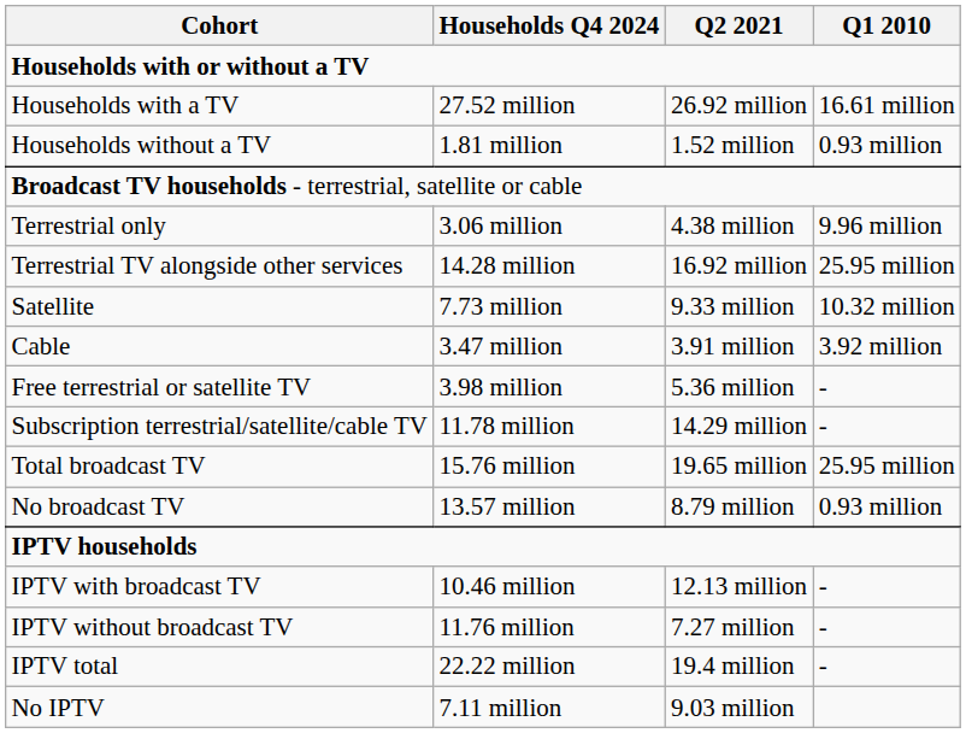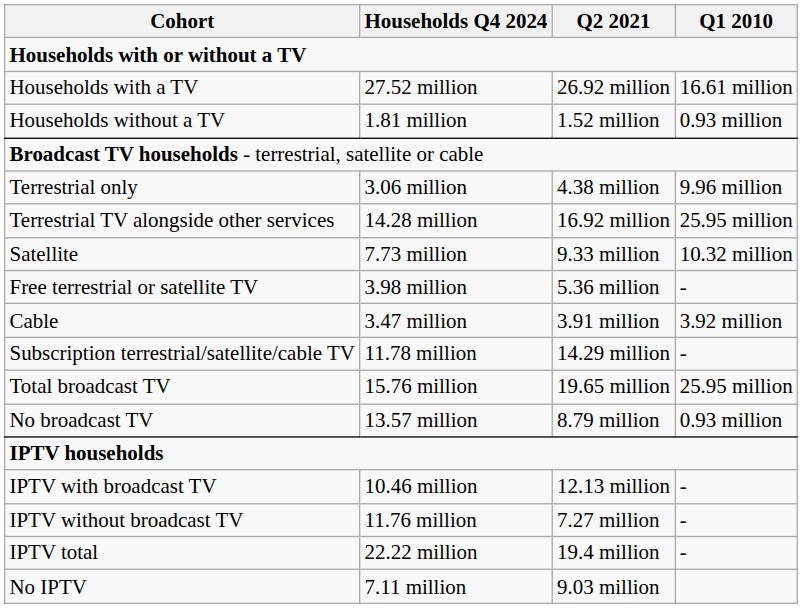rows swapped: Cable <-> Free terrestrial or satellite TV
